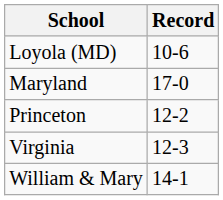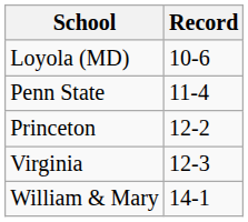- row: Maryland | 17-0
+ row: Penn State | 11-4
